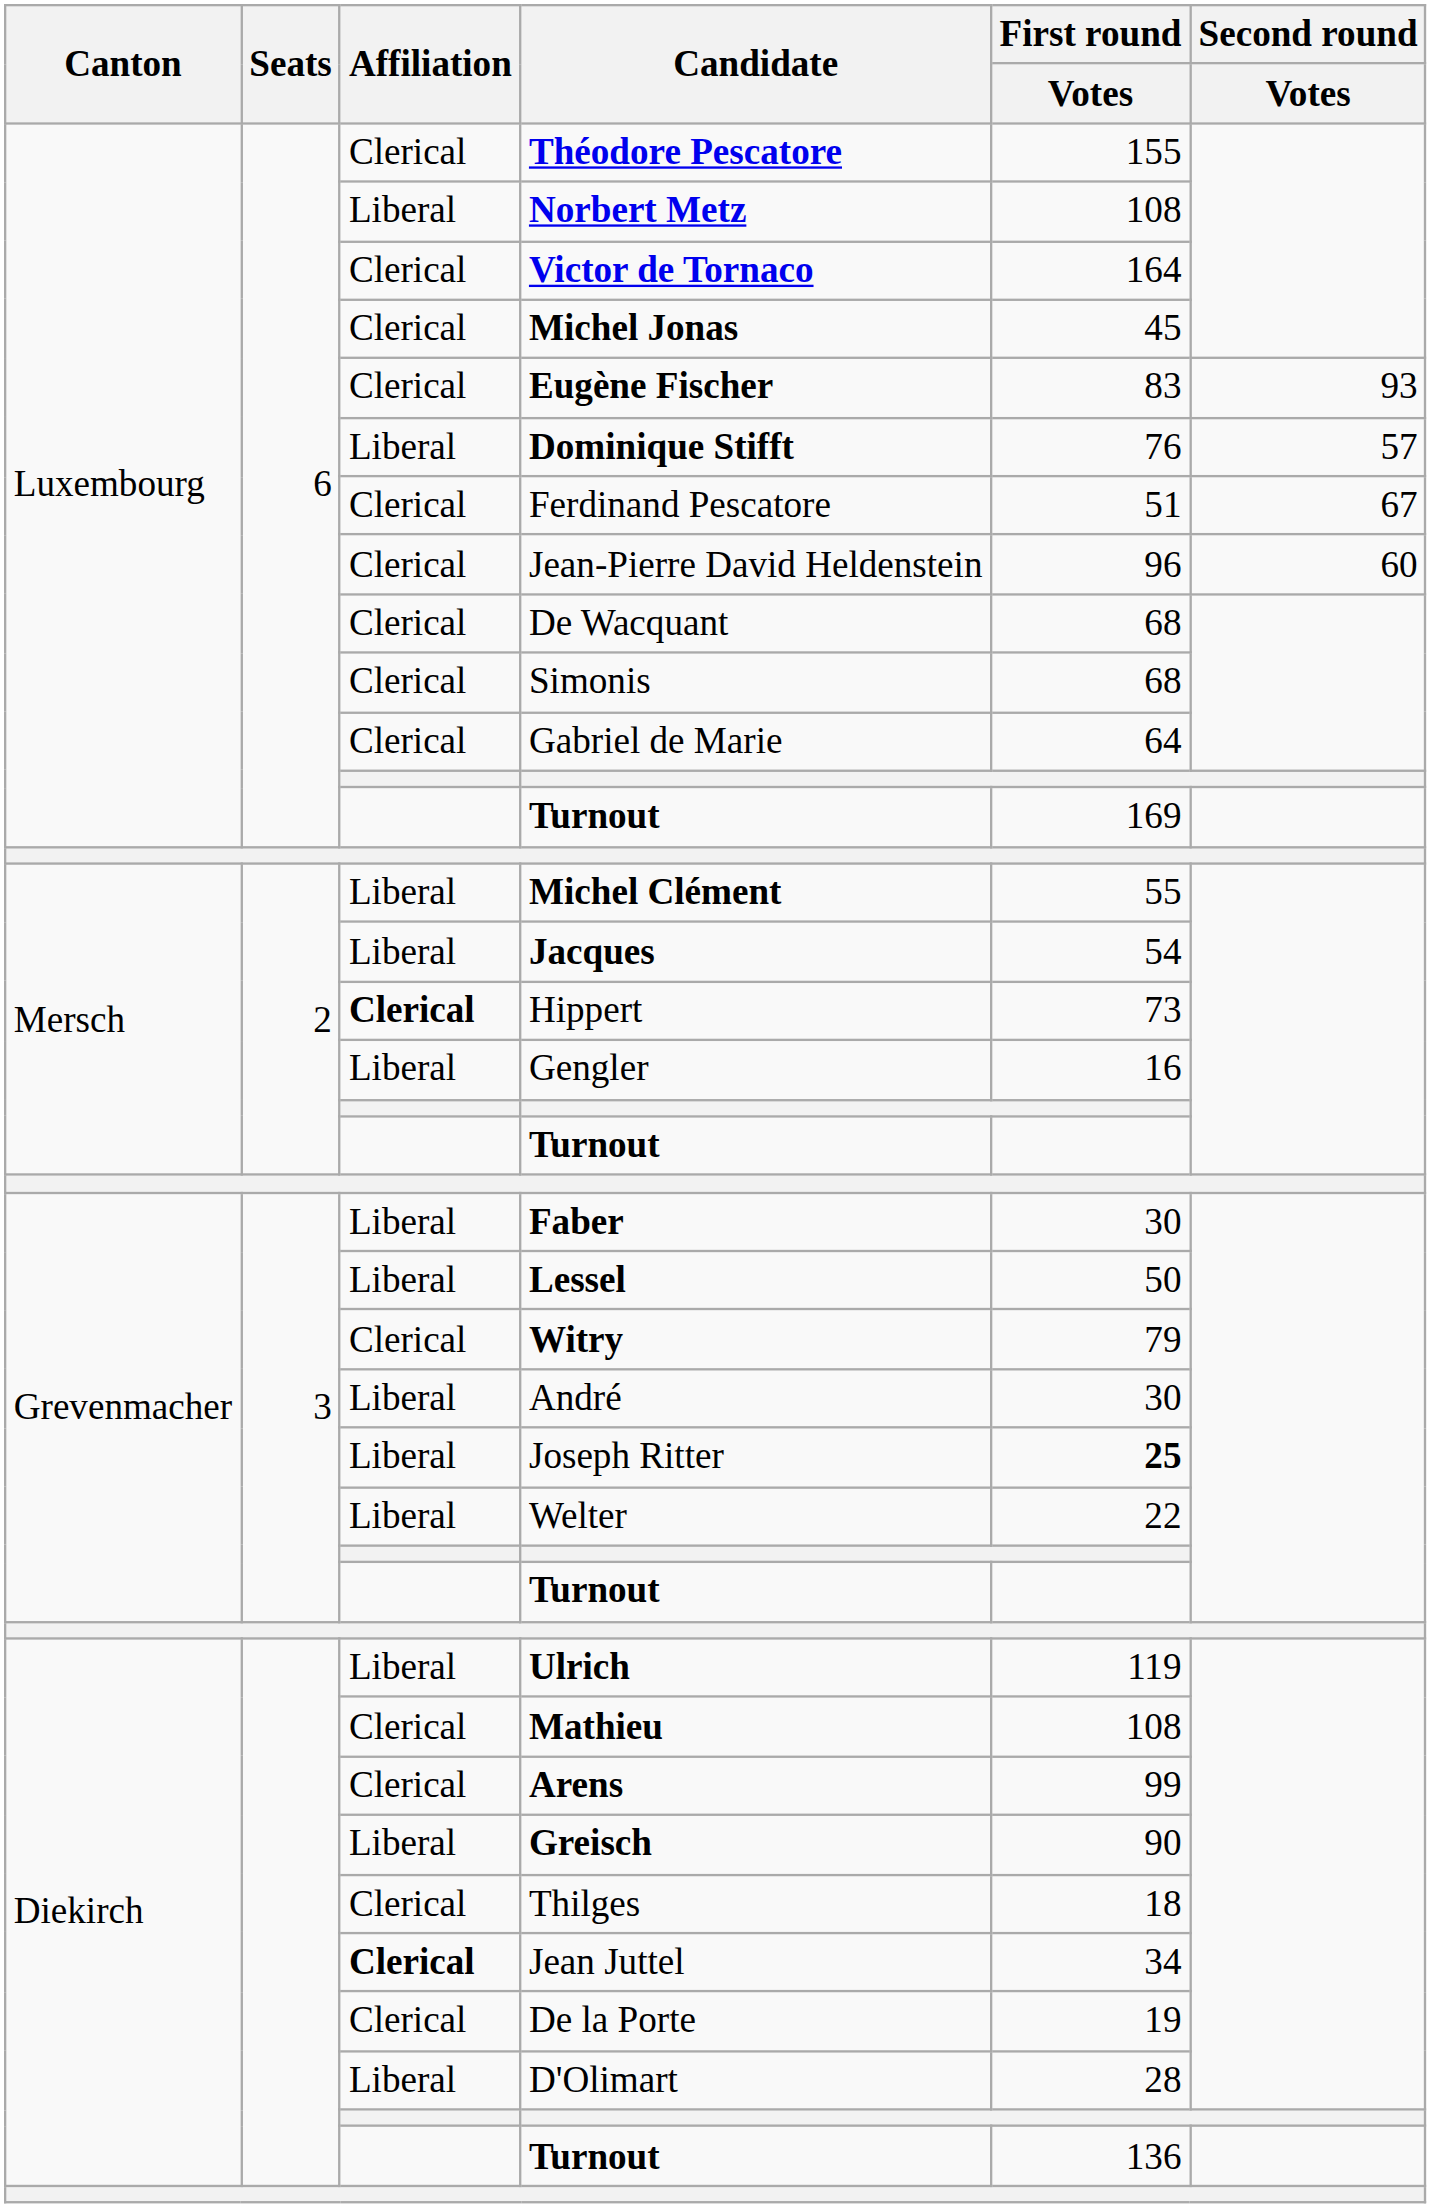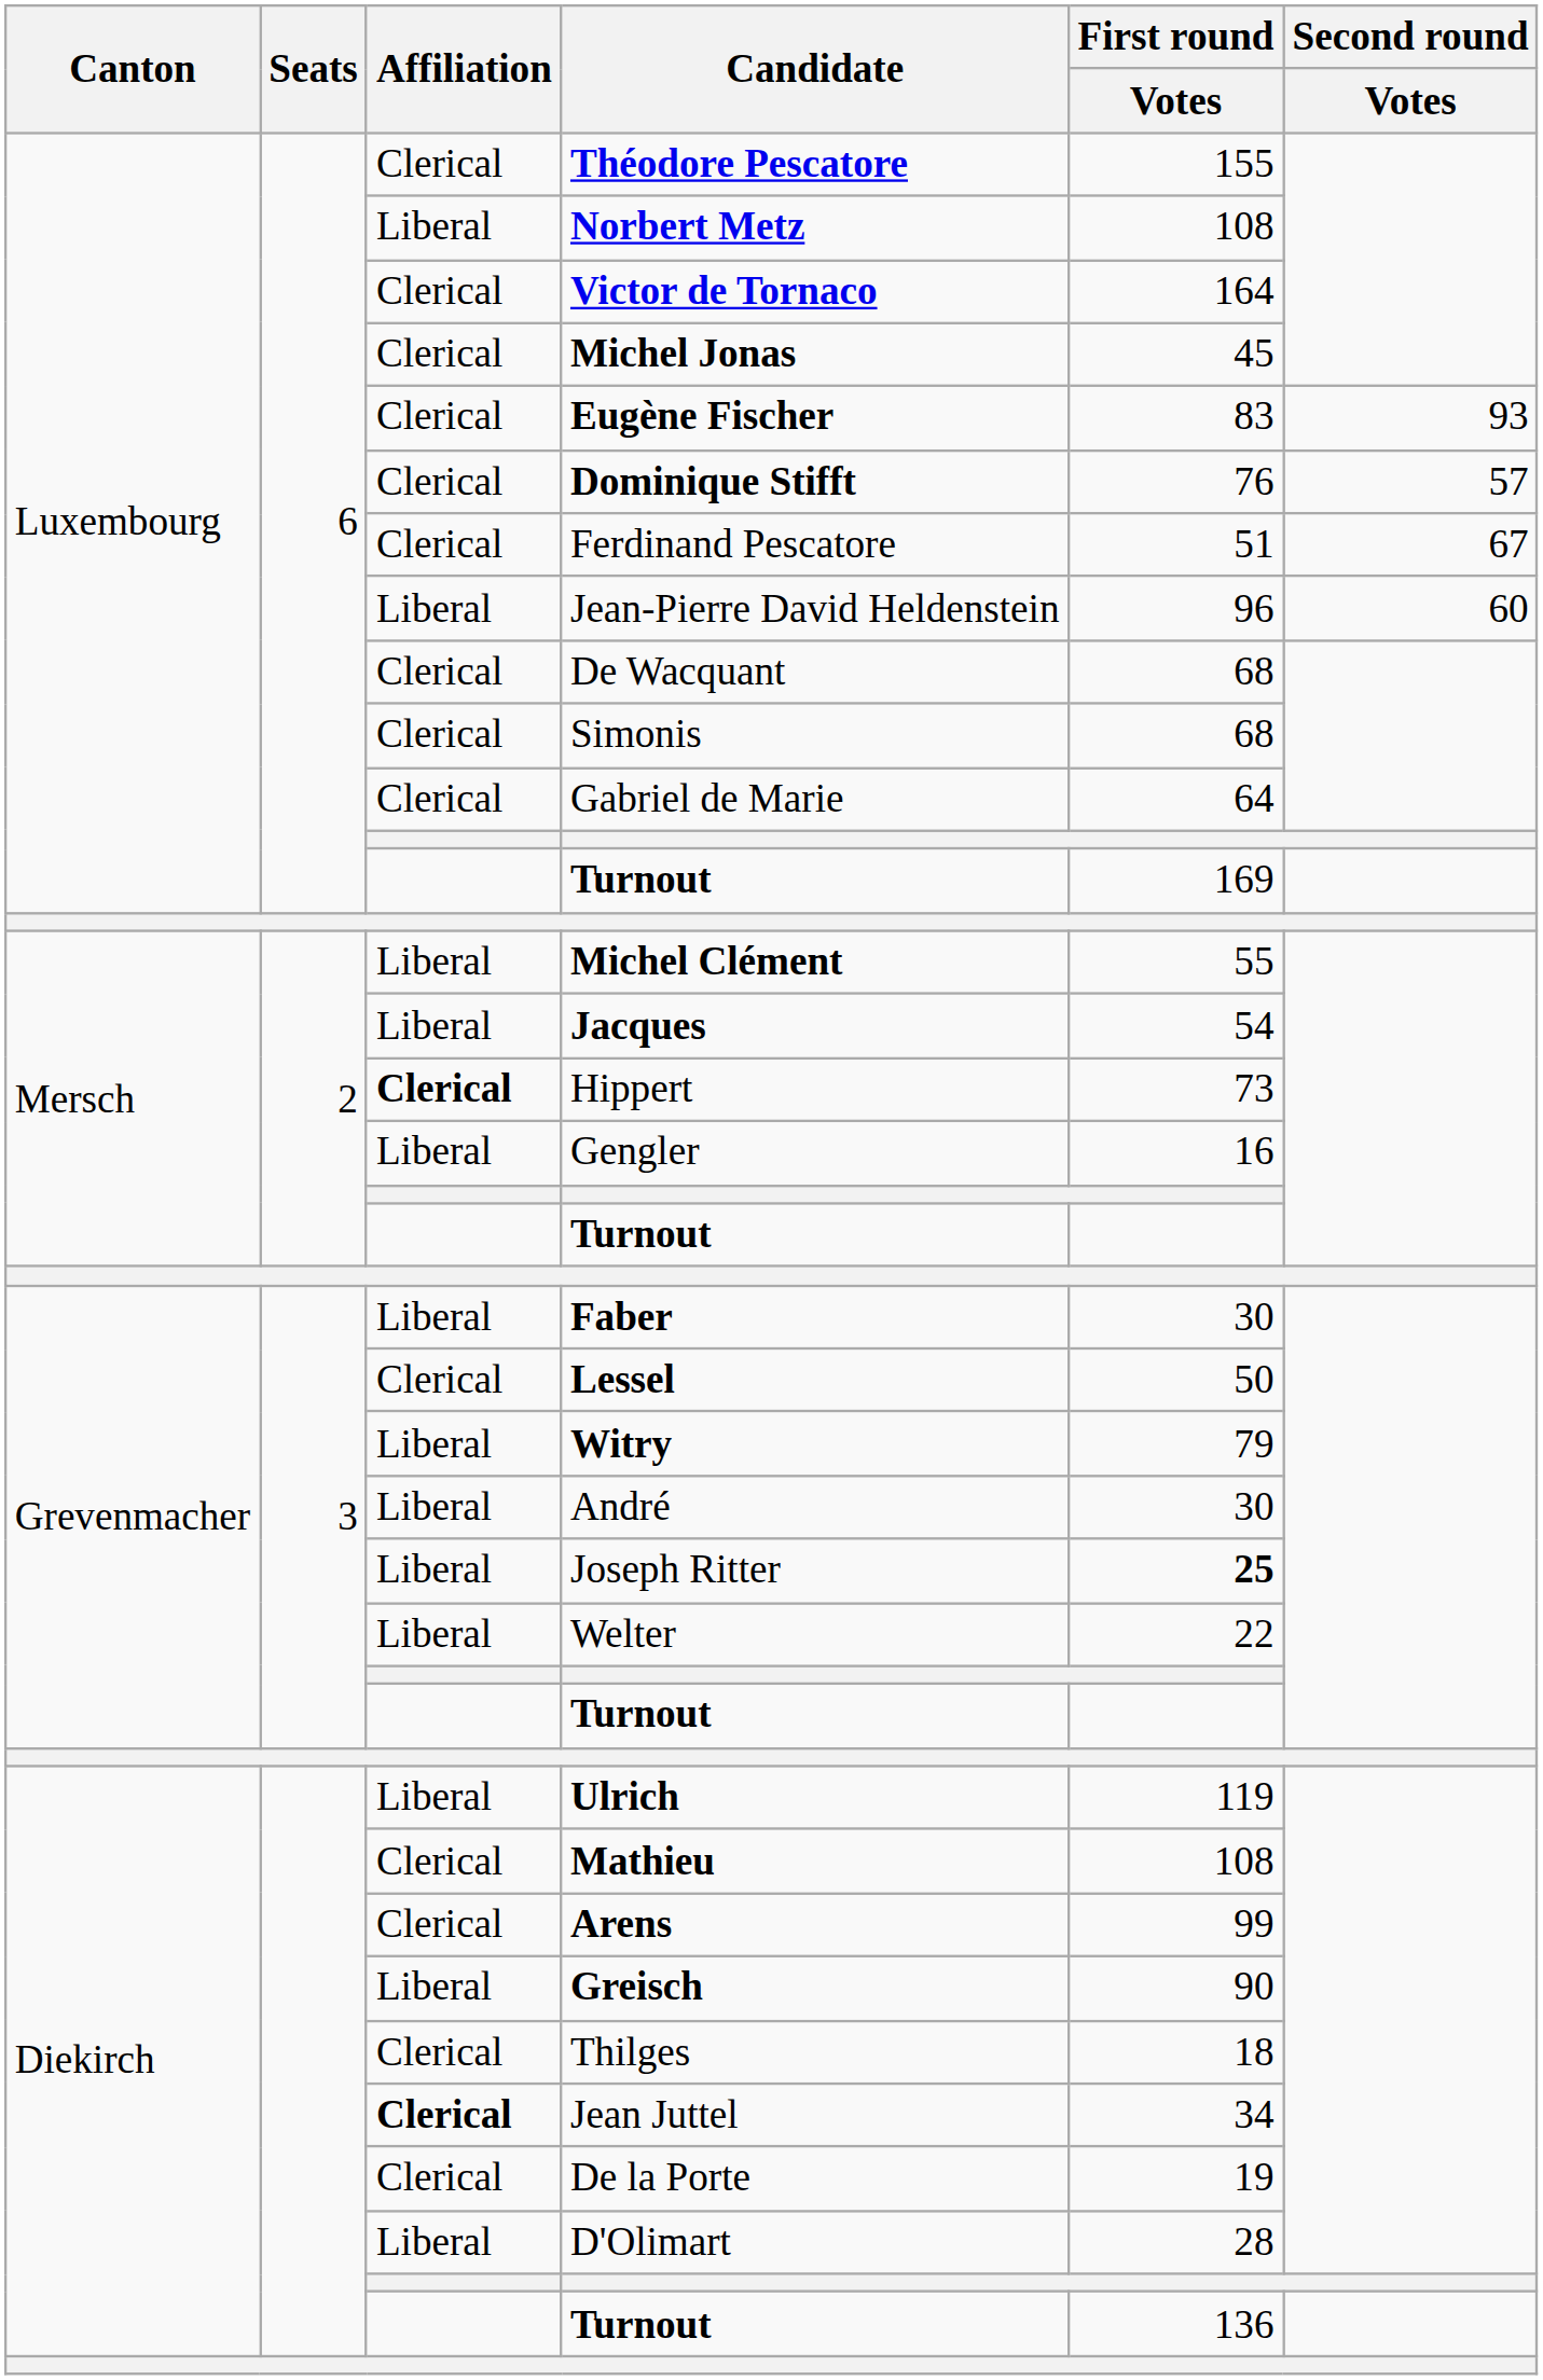Dominique Stifft | Affiliation: Liberal -> Clerical
Jean-Pierre David Heldenstein | Affiliation: Clerical -> Liberal
Lessel | Affiliation: Liberal -> Clerical
Witry | Affiliation: Clerical -> Liberal
